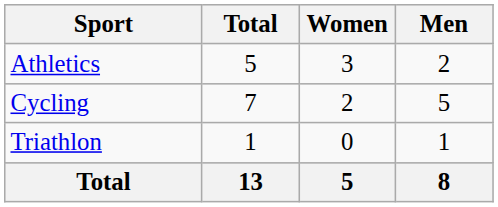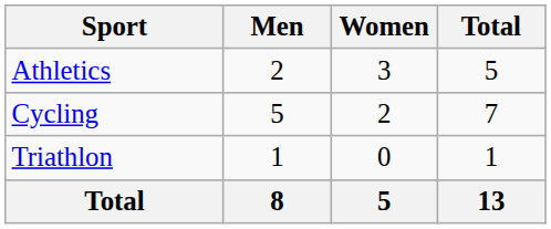columns swapped: Men <-> Total
